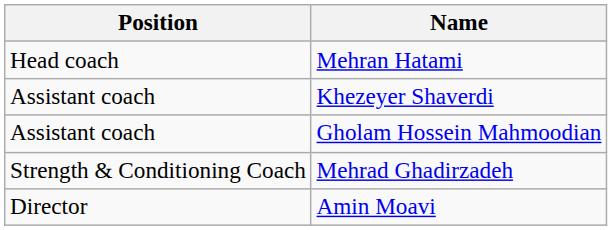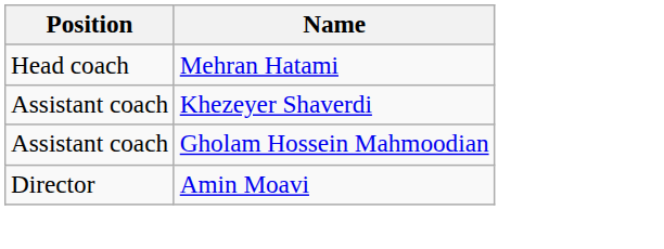- row: Strength & Conditioning Coach | Mehrad Ghadirzadeh
